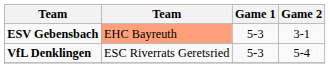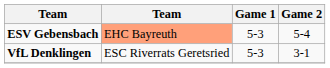ESV Gebensbach | Game 2: 3-1 -> 5-4
VfL Denklingen | Game 2: 5-4 -> 3-1
